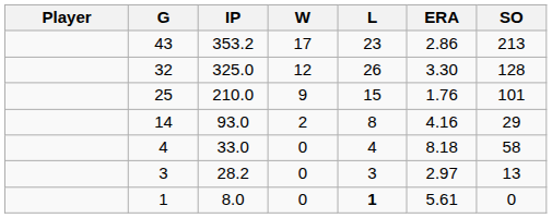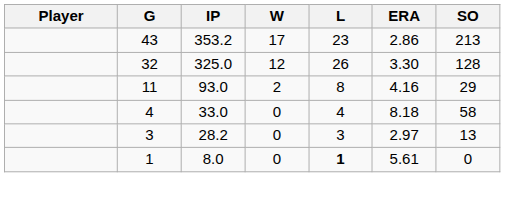- row: 25 | 210.0 | 9 | 15 | 1.76 | 101
93.0 | G: 14 -> 11
